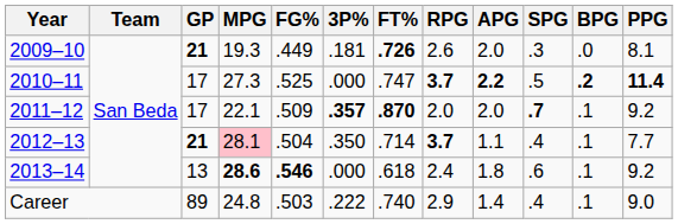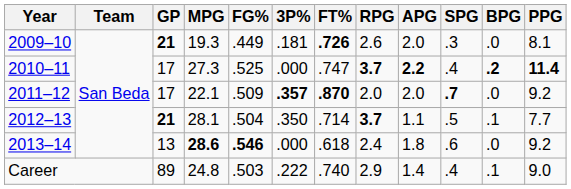2010–11 | SPG: .5 -> .4
2011–12 | BPG: .1 -> .0
2012–13 | MPG: pink background -> no background
2012–13 | SPG: .4 -> .5
2013–14 | BPG: .1 -> .0
